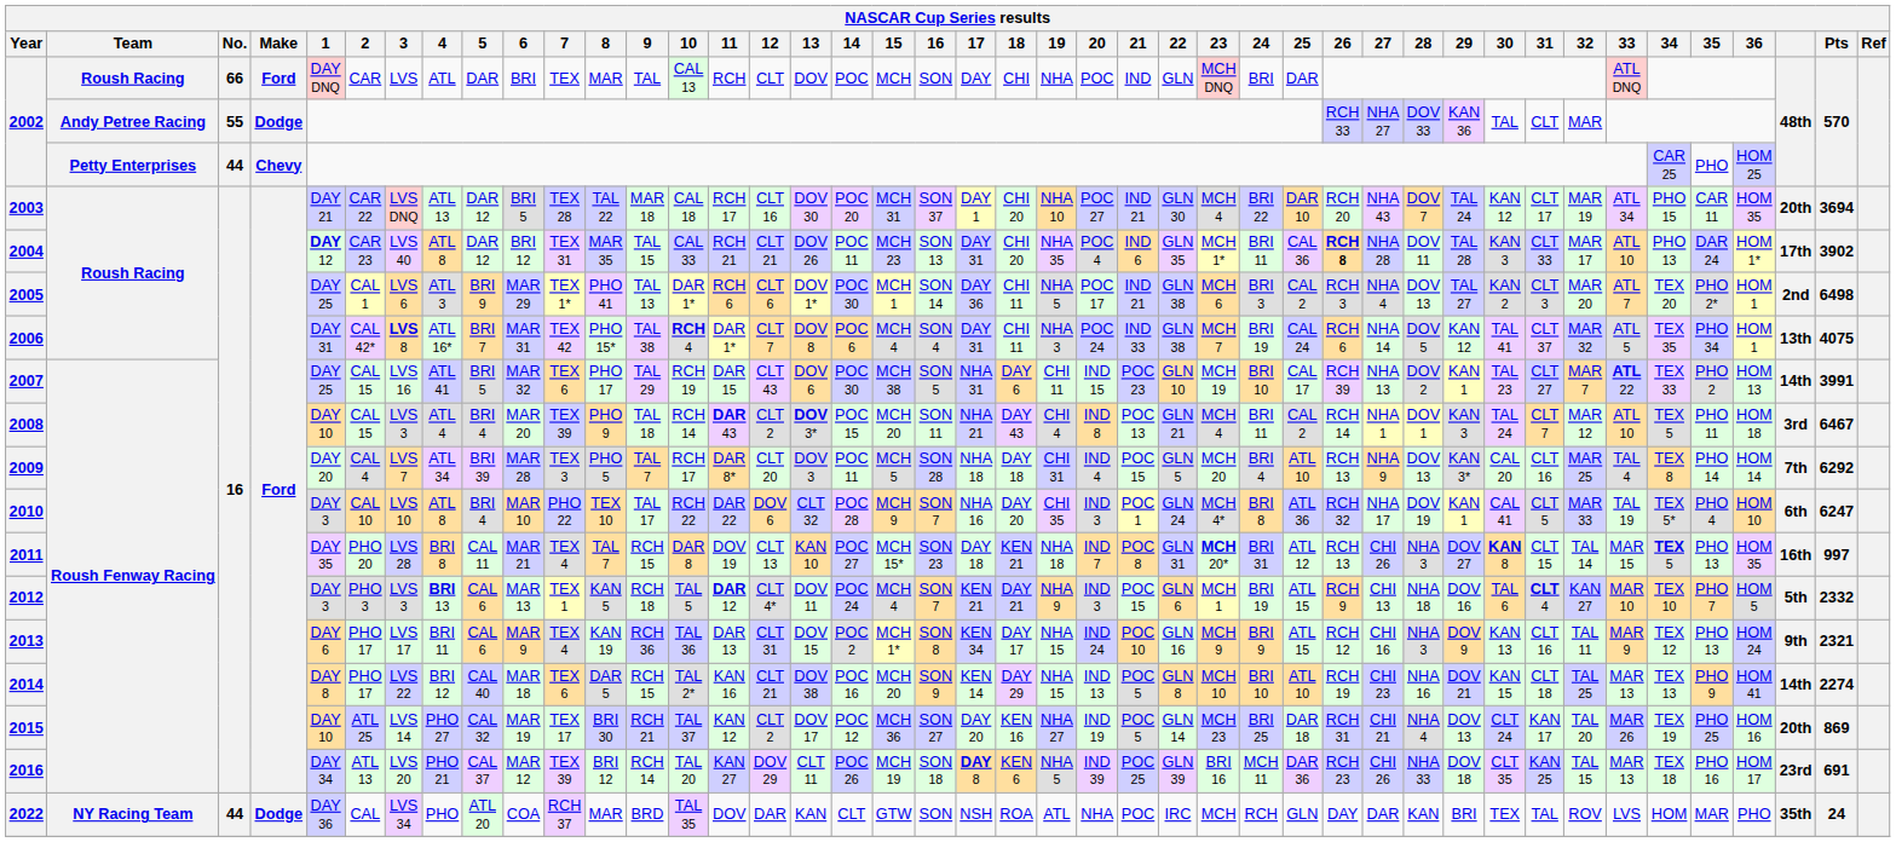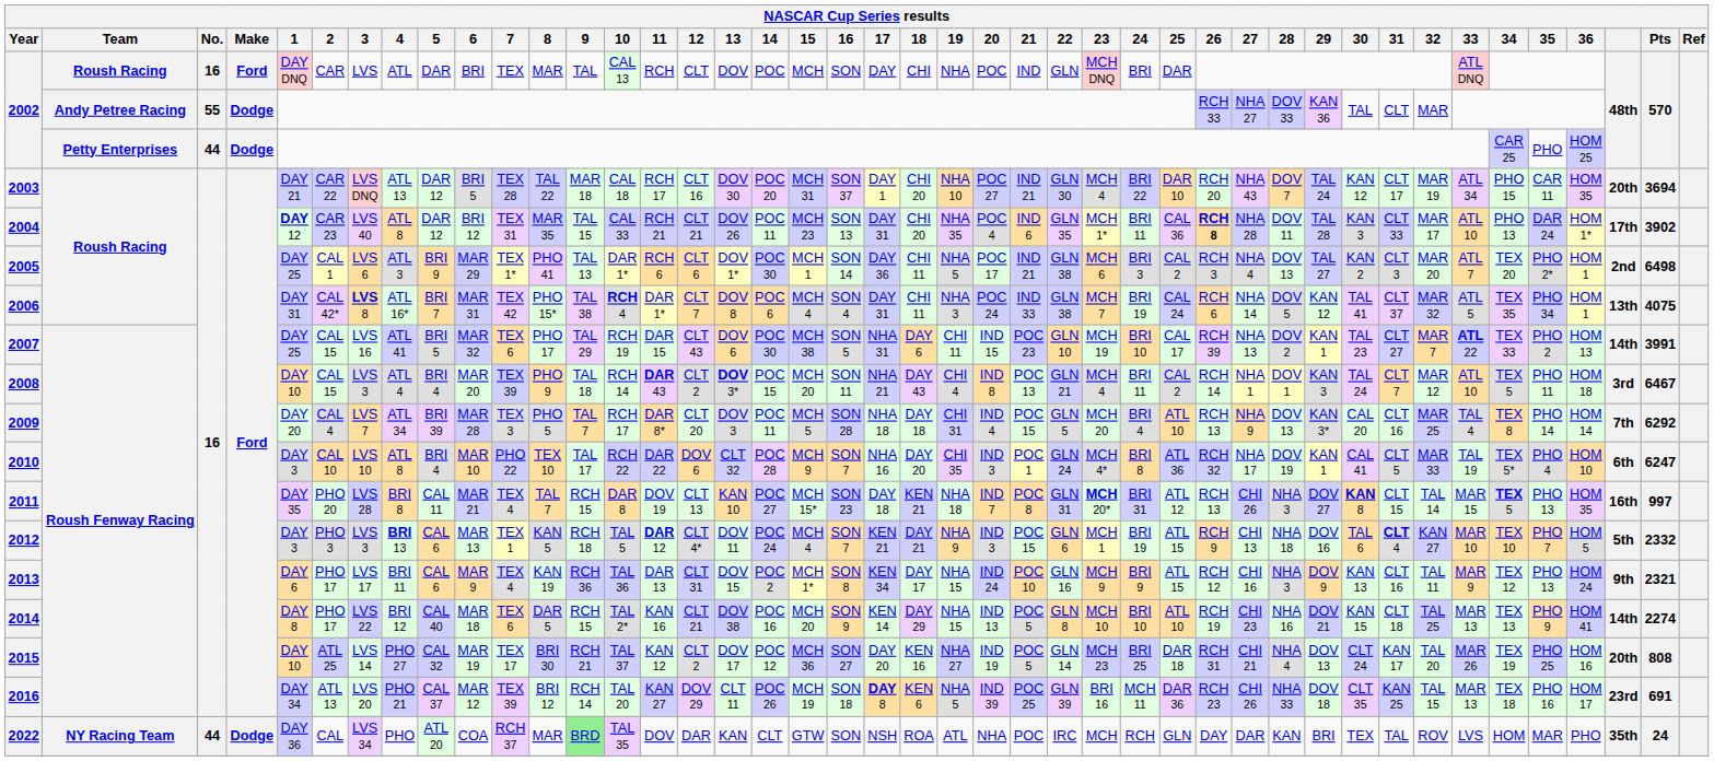2002 / Roush Racing | No.: 66 -> 16
2002 / Petty Enterprises | Make: Chevy -> Dodge
2015 | Pts: 869 -> 808
2022 | 9: no background -> lightgreen background
